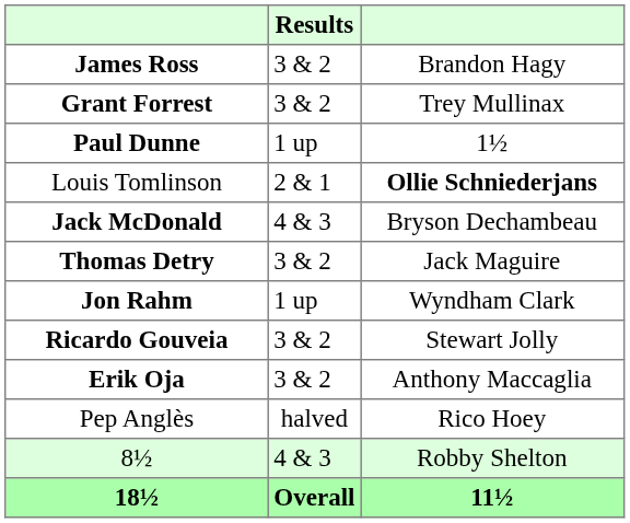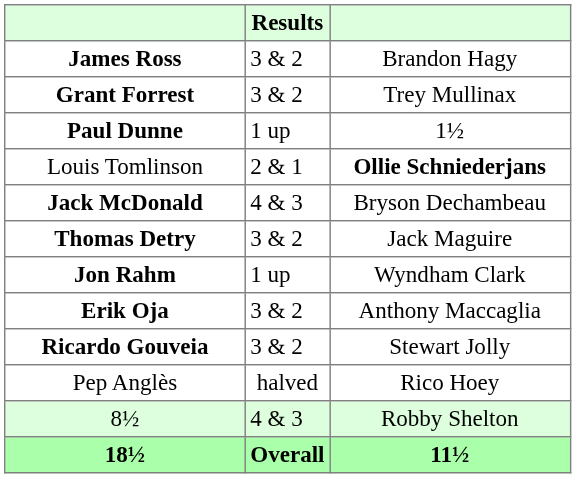rows swapped: Erik Oja <-> Ricardo Gouveia
